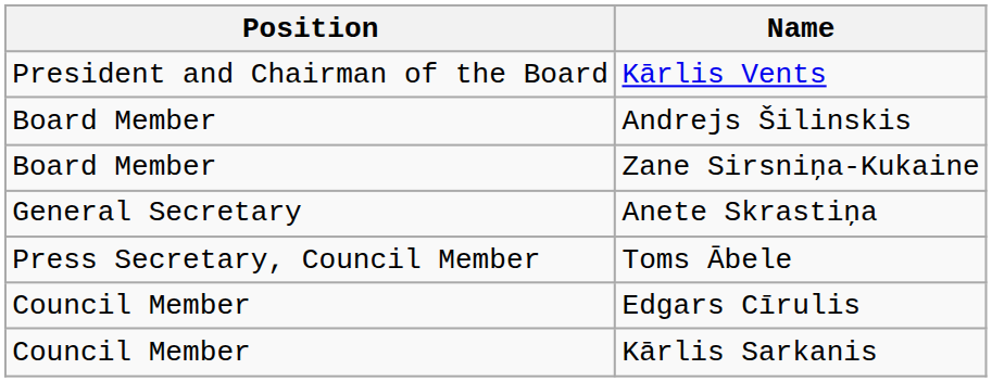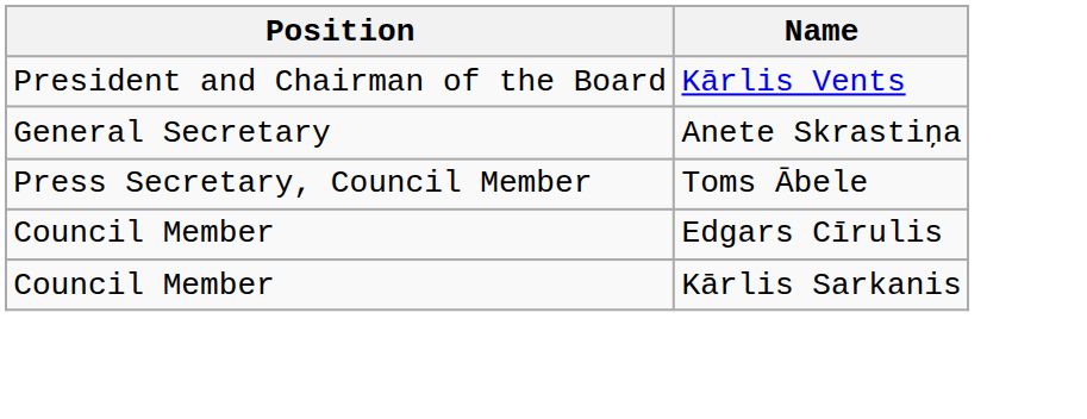- row: Board Member | Andrejs Šilinskis
- row: Board Member | Zane Sirsniņa-Kukaine
